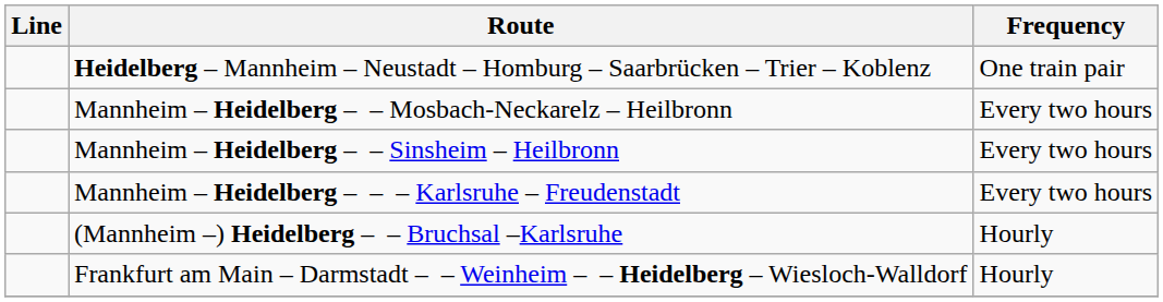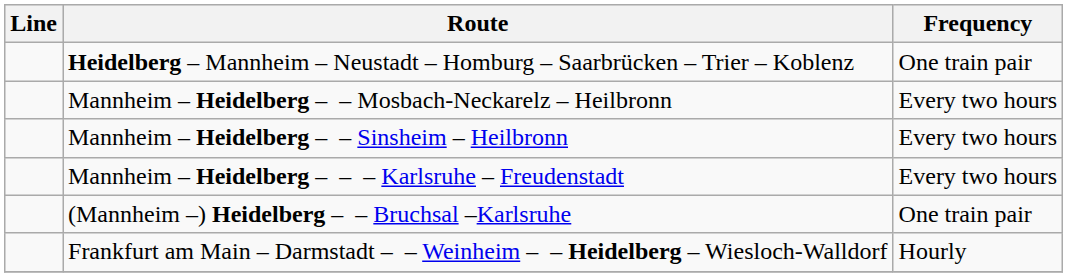(Mannheim –) Heidelberg – – Bruchsal –Karlsruhe | Frequency: Hourly -> One train pair
